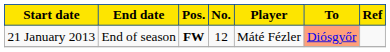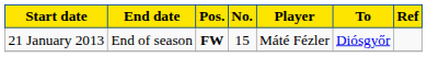21 January 2013 | No.: 12 -> 15
21 January 2013 | To: lightsalmon background -> no background
